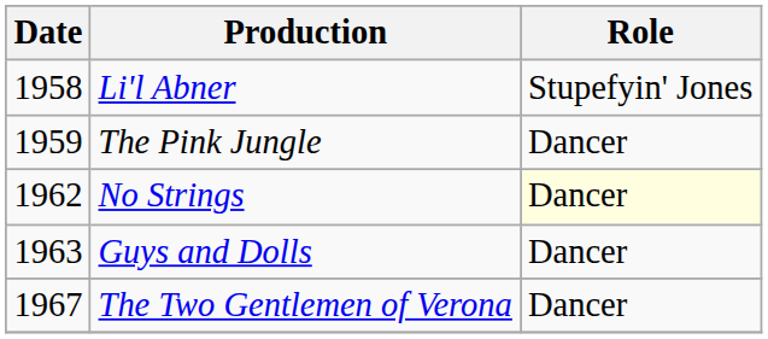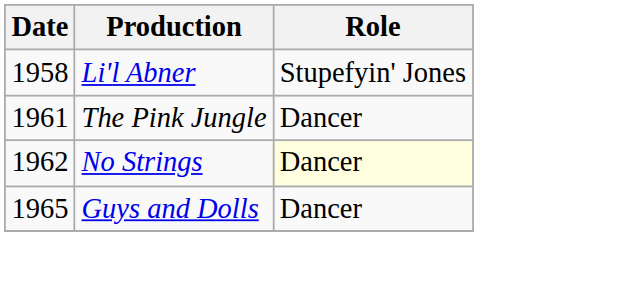The Pink Jungle | Date: 1959 -> 1961
Guys and Dolls | Date: 1963 -> 1965
- row: 1967 | The Two Gentlemen of Verona | Dancer
